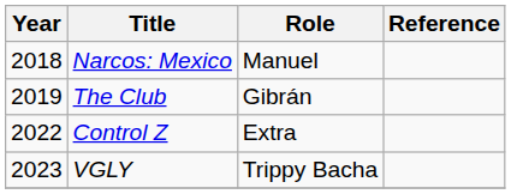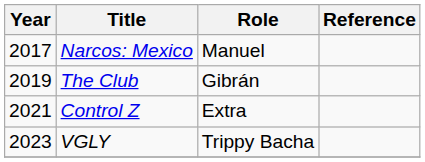Narcos: Mexico | Year: 2018 -> 2017
Control Z | Year: 2022 -> 2021
